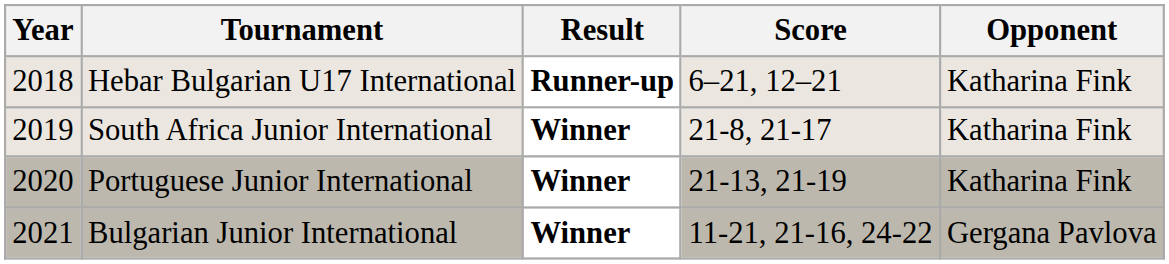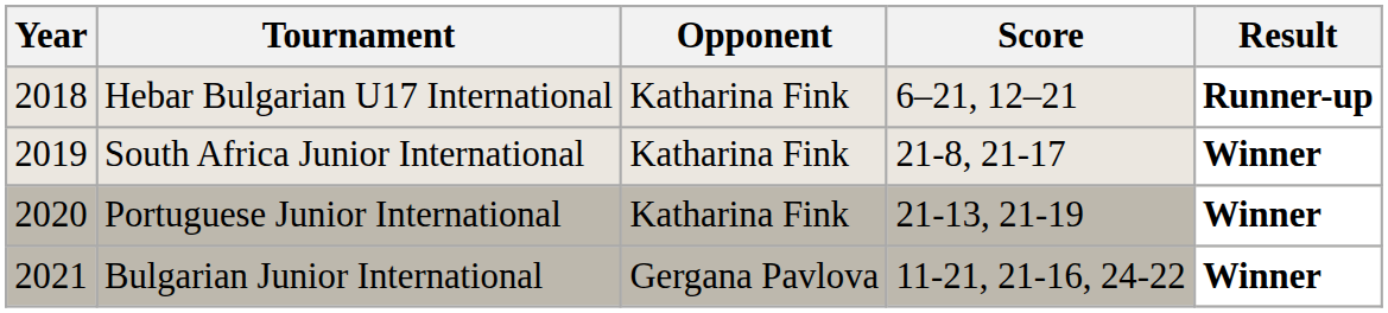columns swapped: Opponent <-> Result
